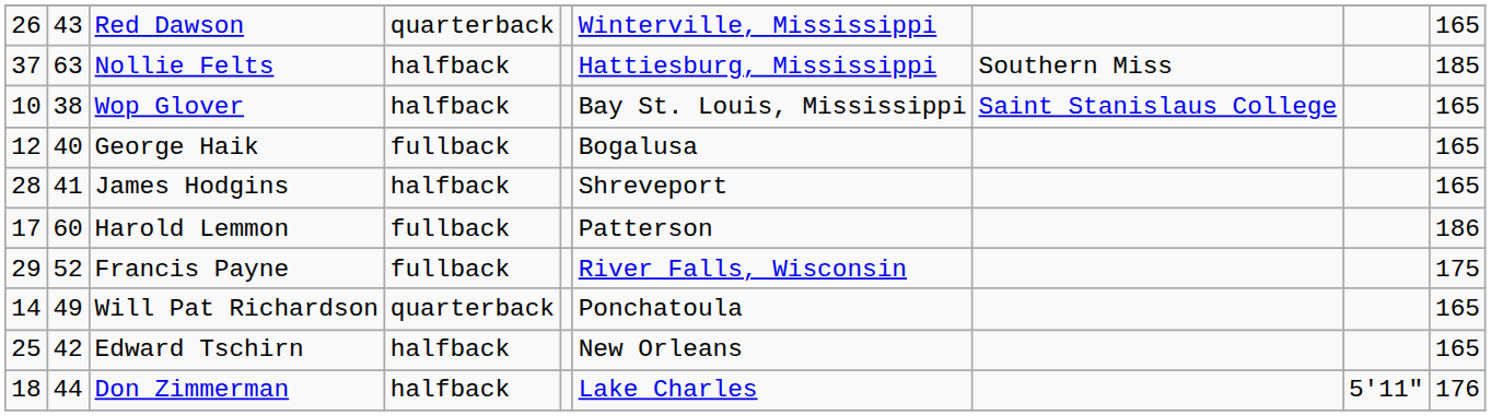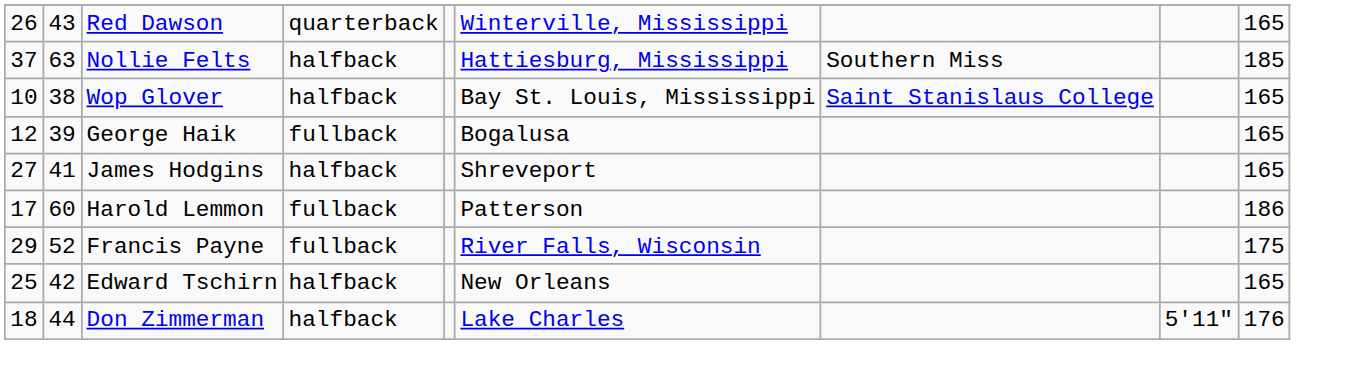George Haik | column 2: 40 -> 39
James Hodgins | column 1: 28 -> 27
- row: 14 | 49 | Will Pat Richardson | quarterback | Ponchatoula | 165
